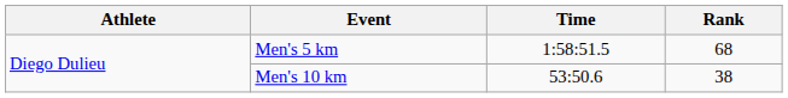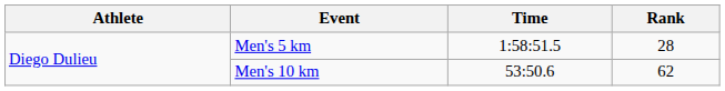Men's 5 km | Rank: 68 -> 28
Men's 10 km | Rank: 38 -> 62
